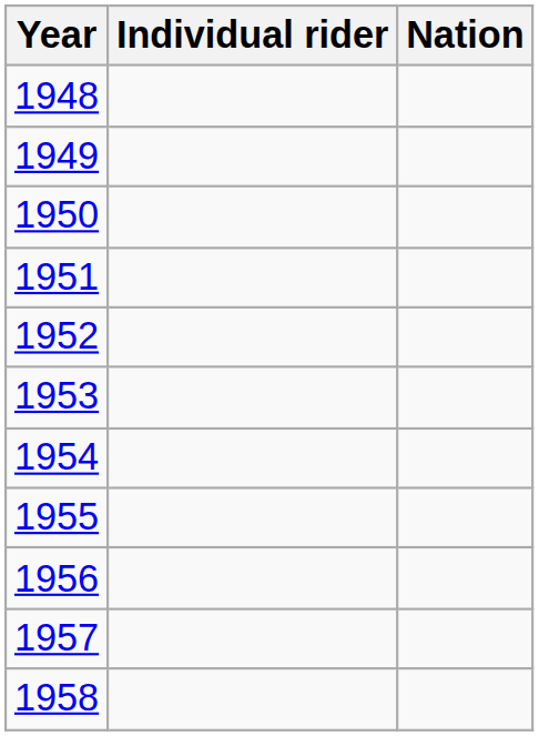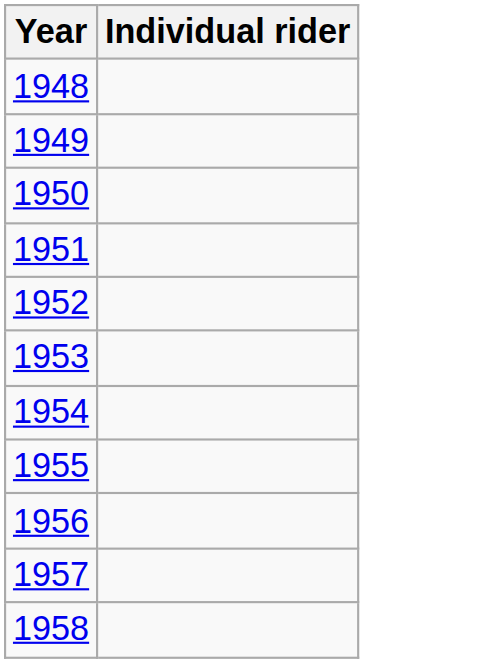- column: Nation
